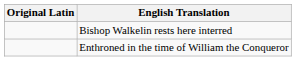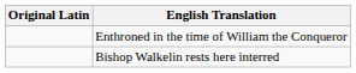rows swapped: Bishop Walkelin rests here interred <-> Enthroned in the time of William the Conqueror
